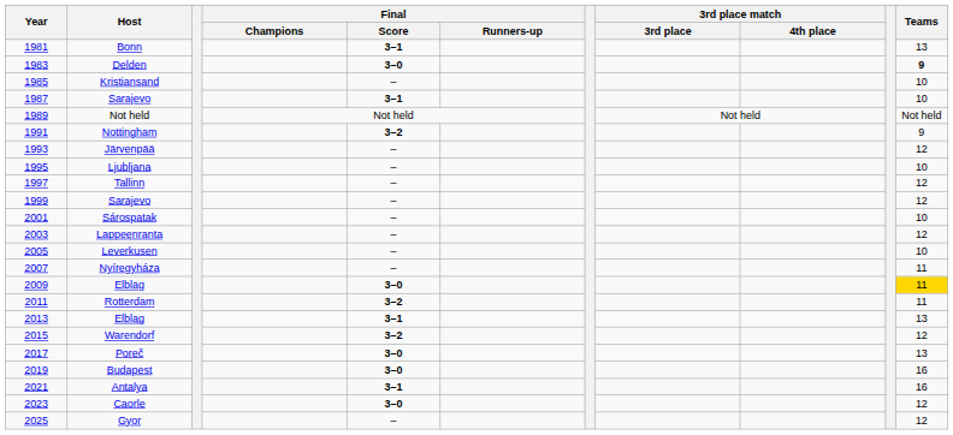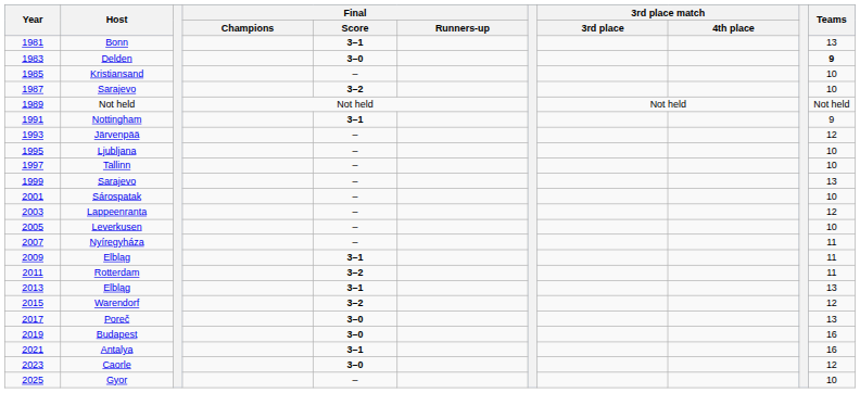1987 / Sarajevo | Final / Score: 3–1 -> 3–2
Nottingham | Final / Score: 3–2 -> 3–1
Tallinn | Teams: 12 -> 10
1999 / Sarajevo | Teams: 12 -> 13
2009 / Elbląg | Final / Score: 3–0 -> 3–1
2009 / Elbląg | Teams: gold background -> no background
Gyor | Teams: 12 -> 10
